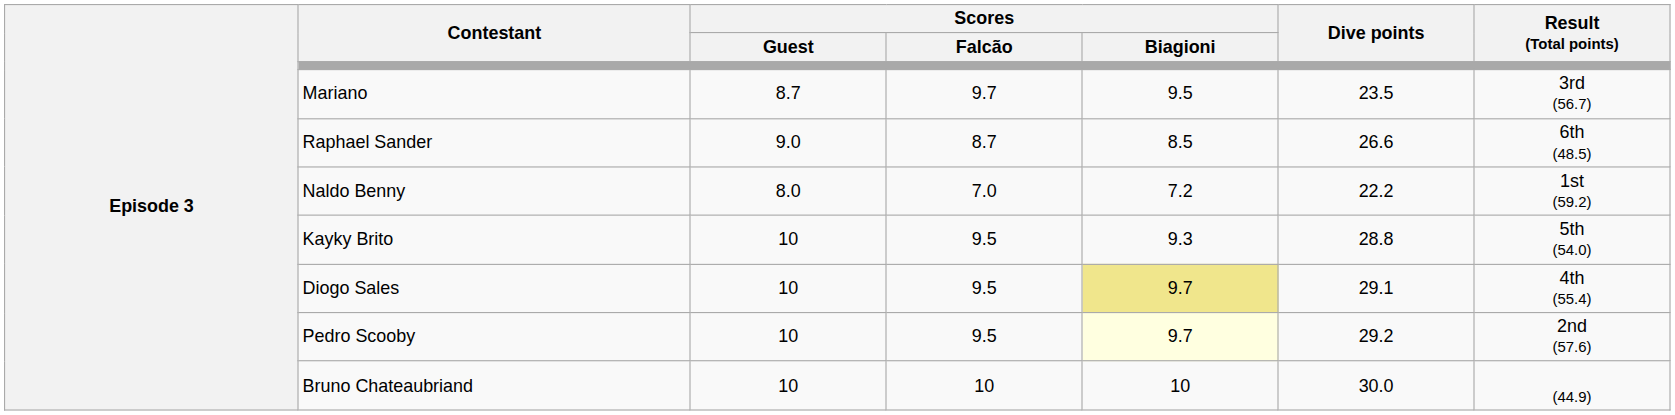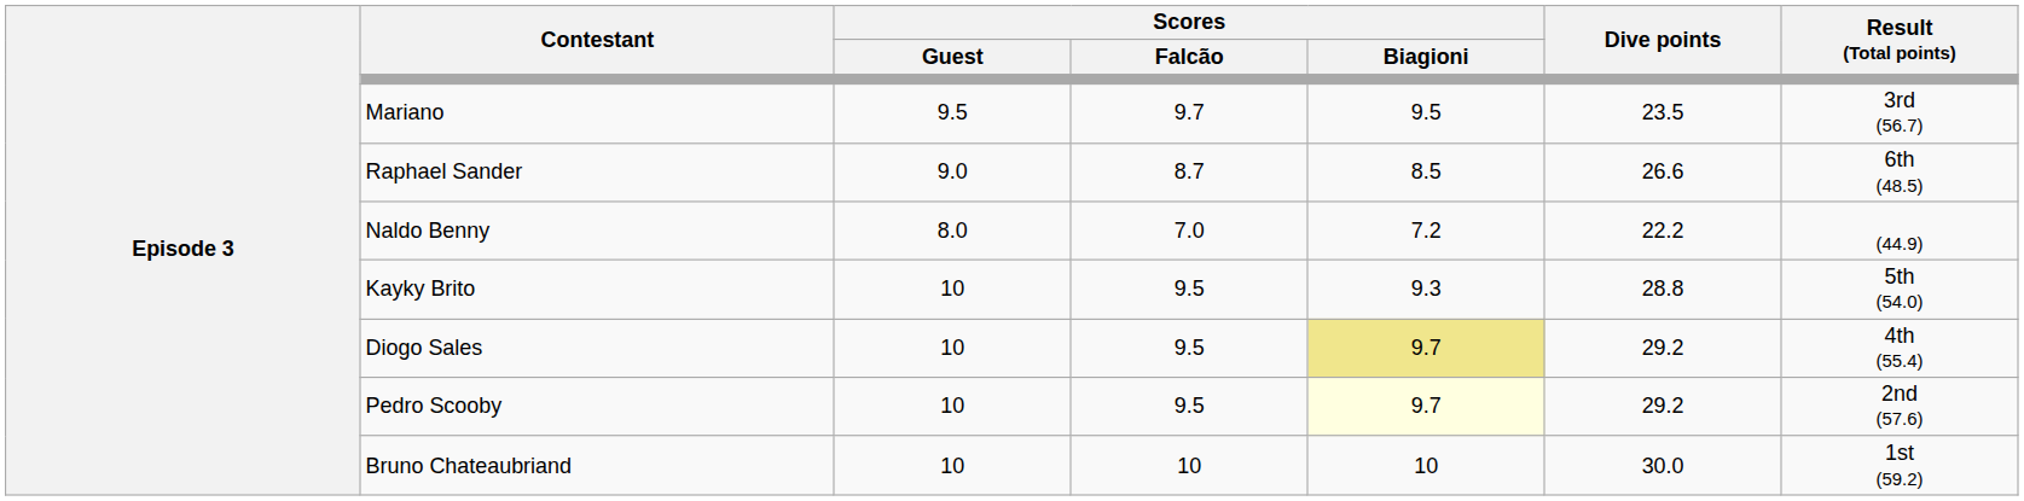Mariano | Scores / Guest: 8.7 -> 9.5
Naldo Benny | Result (Total points): 1st (59.2) -> (44.9)
Diogo Sales | Dive points: 29.1 -> 29.2
Bruno Chateaubriand | Result (Total points): (44.9) -> 1st (59.2)
